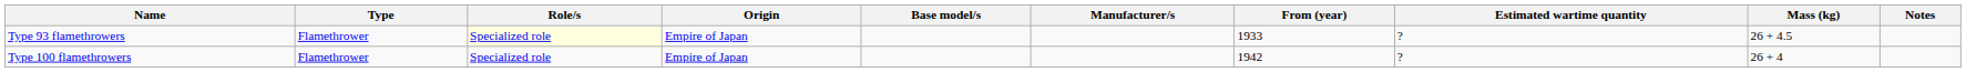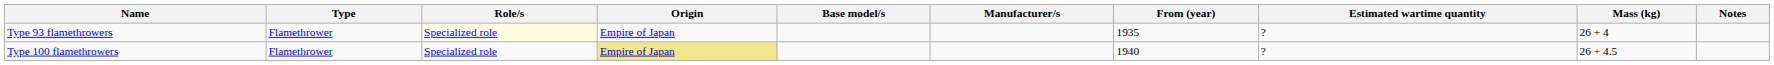Type 93 flamethrowers | From (year): 1933 -> 1935
Type 93 flamethrowers | Mass (kg): 26 + 4.5 -> 26 + 4
Type 100 flamethrowers | Origin: no background -> khaki background
Type 100 flamethrowers | From (year): 1942 -> 1940
Type 100 flamethrowers | Mass (kg): 26 + 4 -> 26 + 4.5
